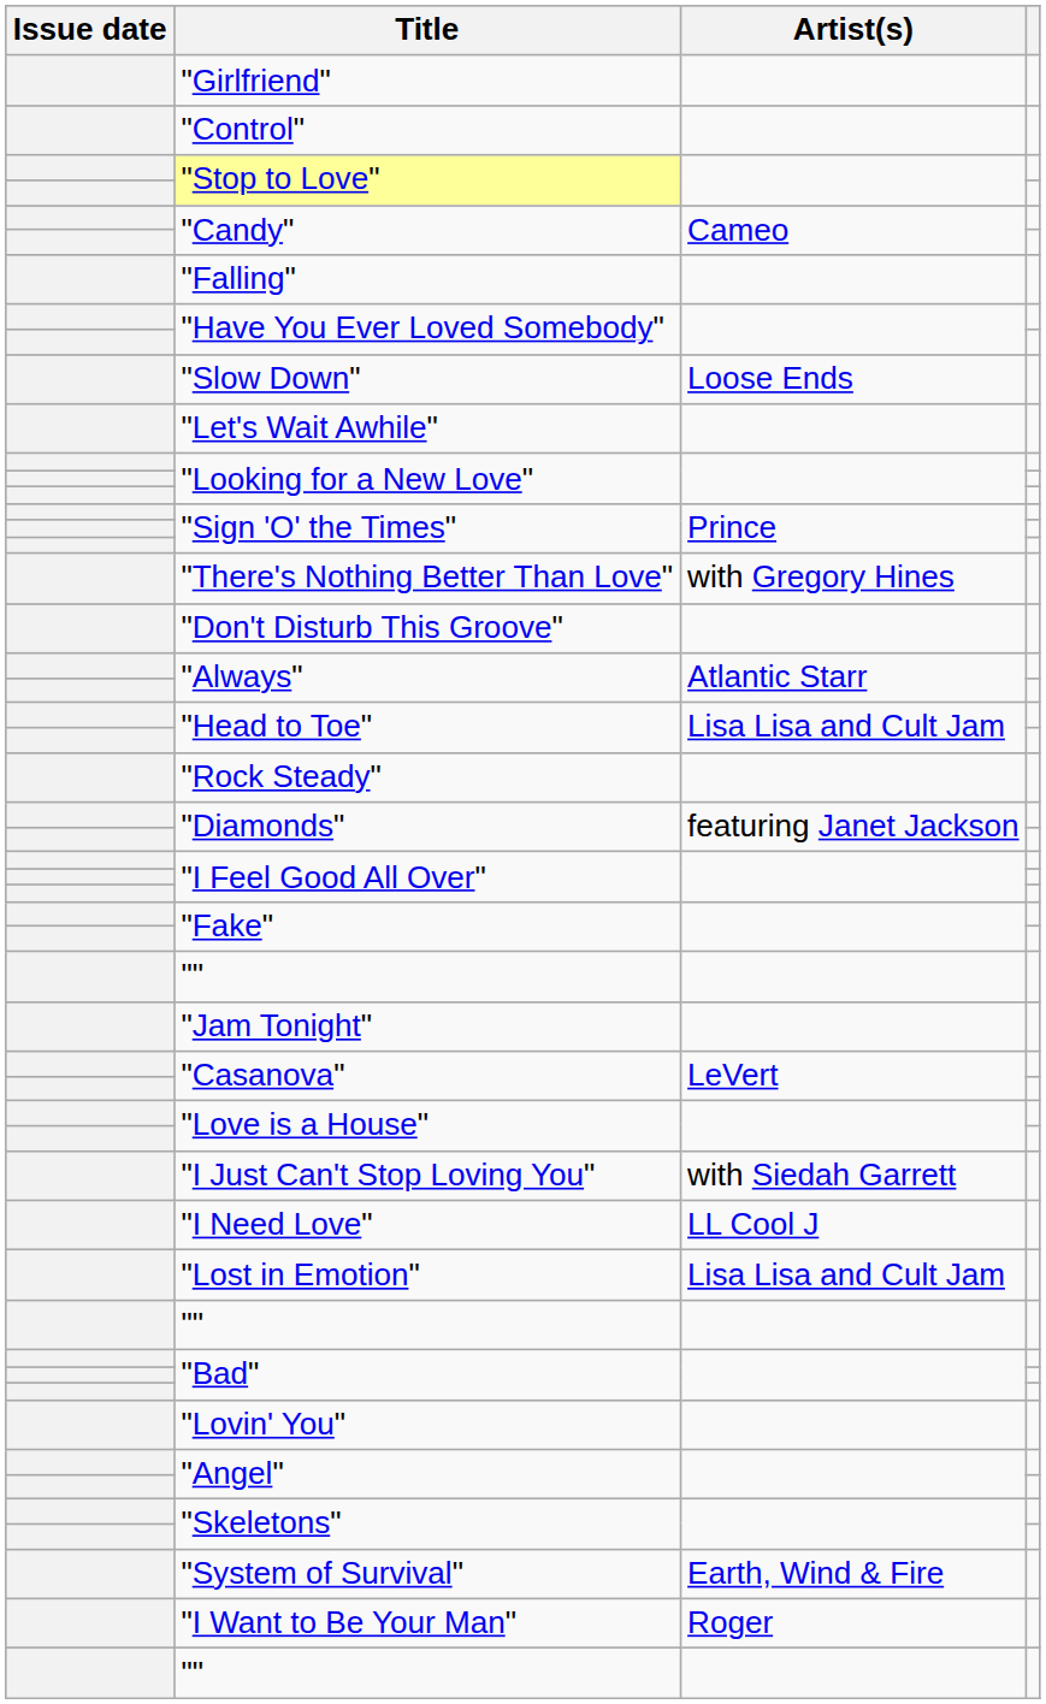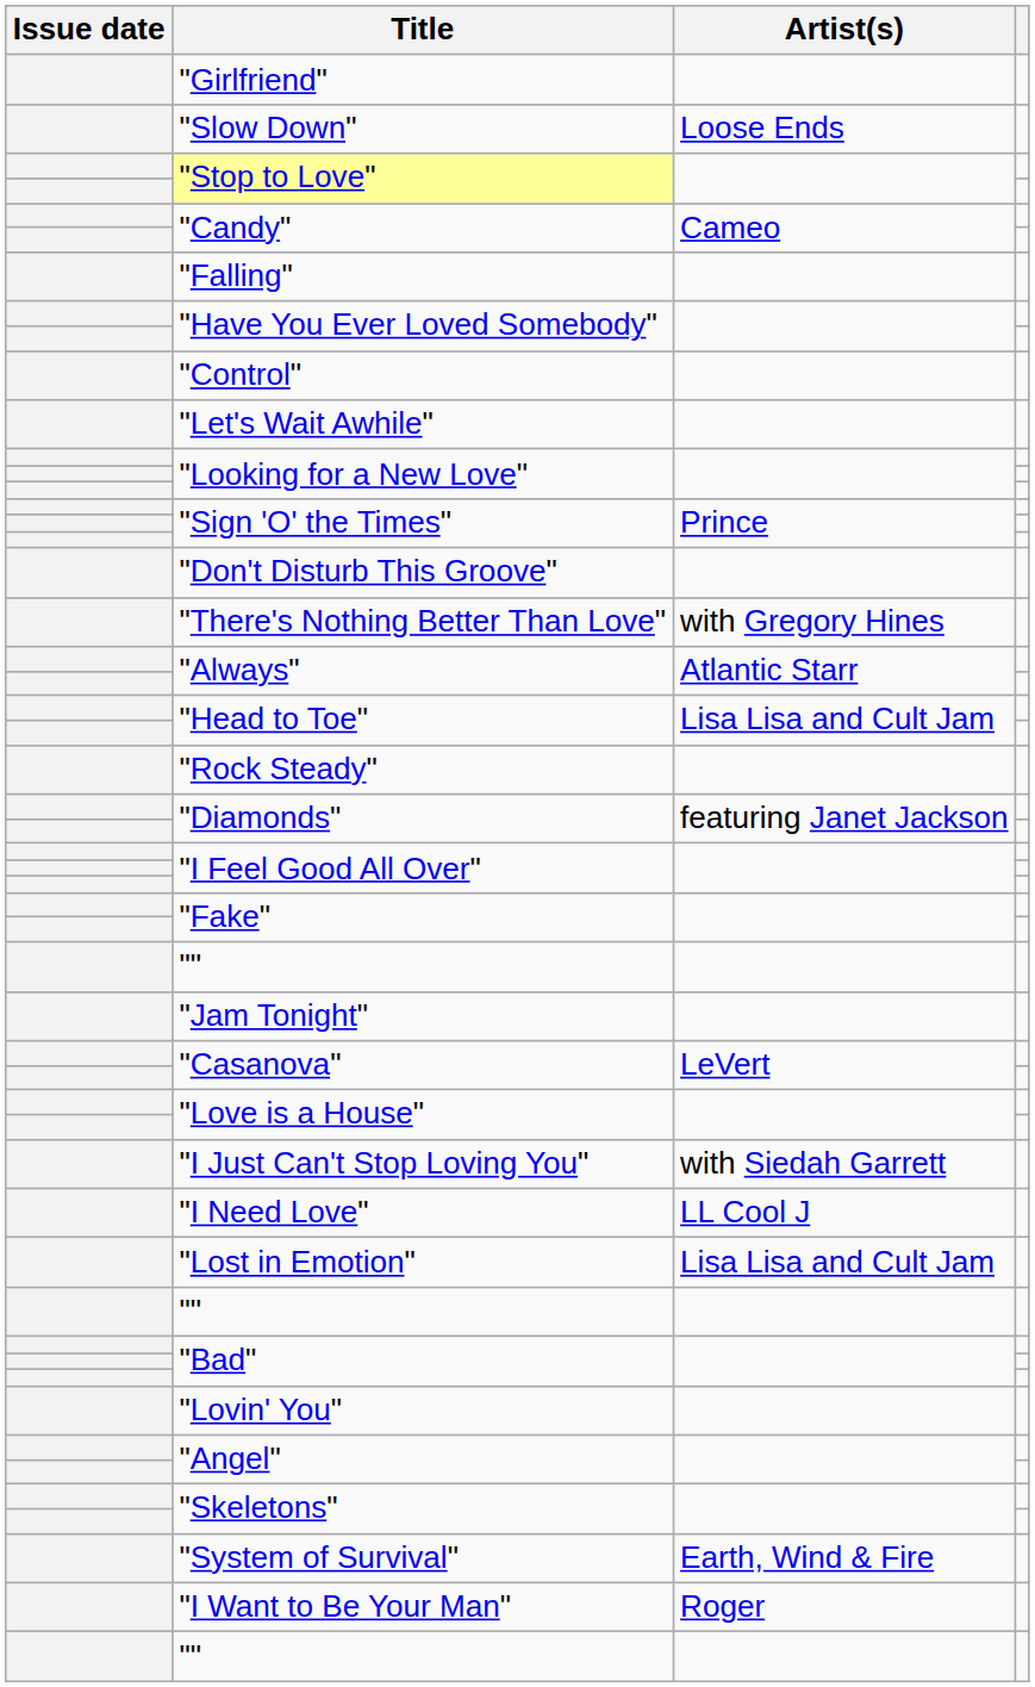rows swapped: "Control" <-> "Slow Down"
rows swapped: "Don't Disturb This Groove" <-> "There's Nothing Better Than Love"
